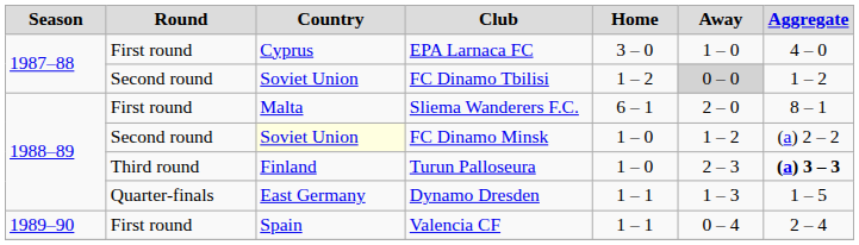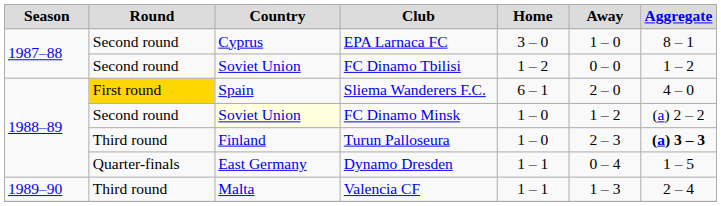EPA Larnaca FC | Round: First round -> Second round
EPA Larnaca FC | Aggregate: 4 – 0 -> 8 – 1
FC Dinamo Tbilisi | Away: lightgrey background -> no background
Sliema Wanderers F.C. | Round: no background -> gold background
Sliema Wanderers F.C. | Country: Malta -> Spain
Sliema Wanderers F.C. | Aggregate: 8 – 1 -> 4 – 0
Dynamo Dresden | Away: 1 – 3 -> 0 – 4
Valencia CF | Round: First round -> Third round
Valencia CF | Country: Spain -> Malta
Valencia CF | Away: 0 – 4 -> 1 – 3
